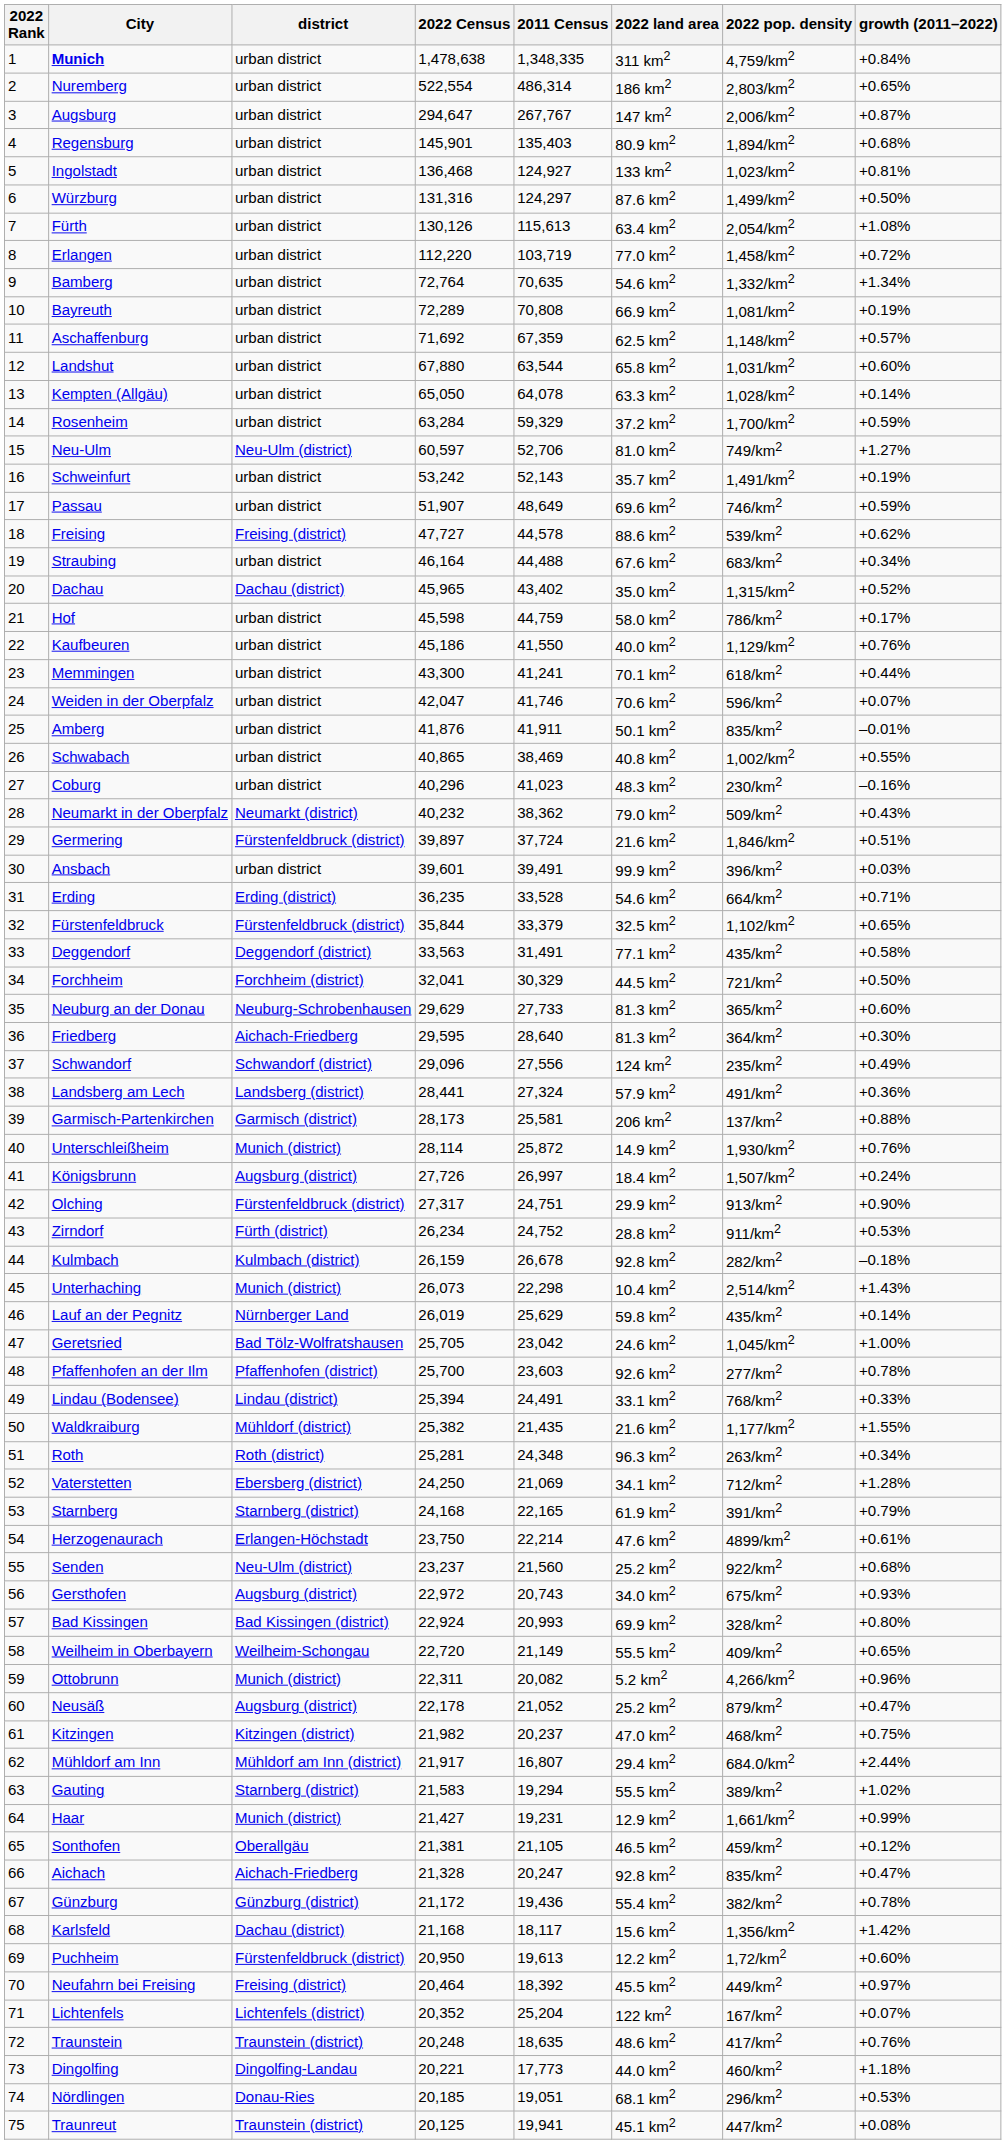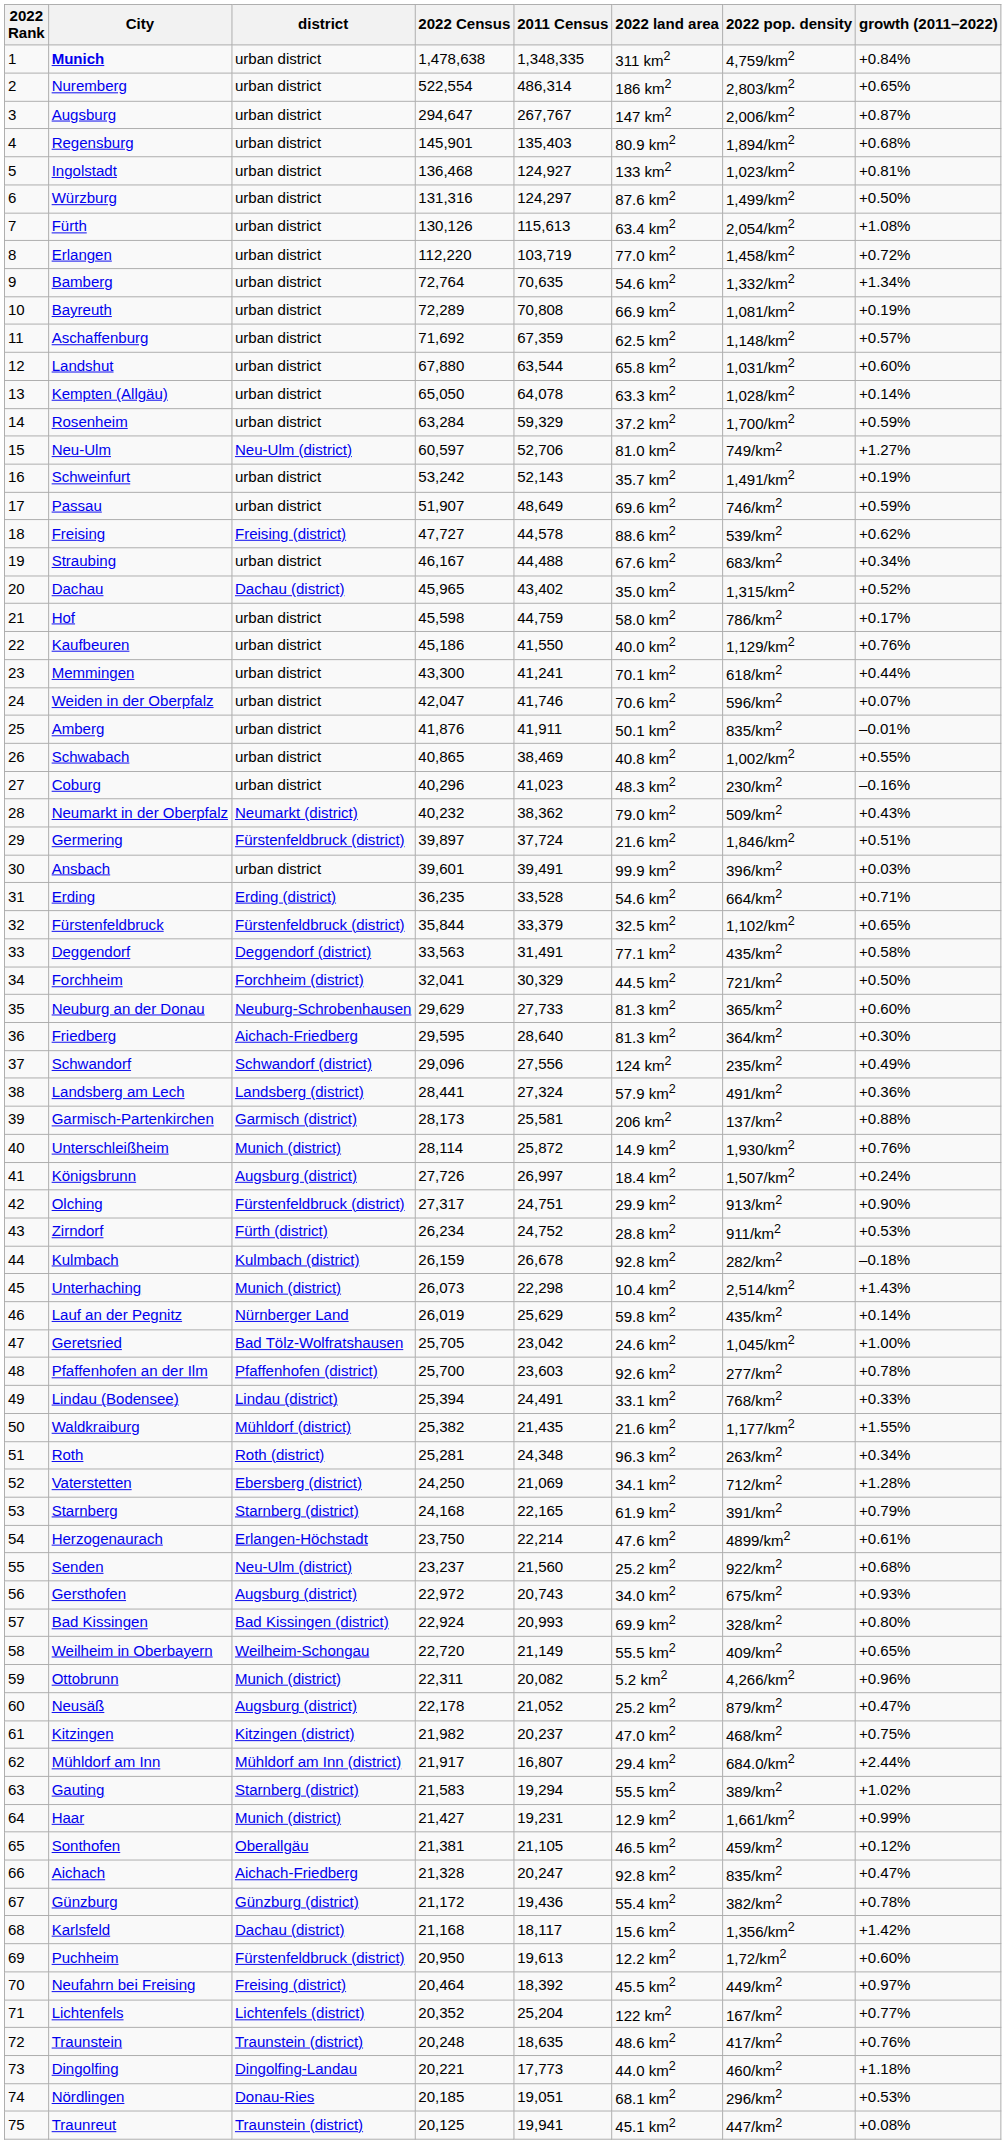Straubing | 2022 Census: 46,164 -> 46,167
Lichtenfels | growth (2011–2022): +0.07% -> +0.77%
